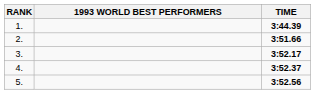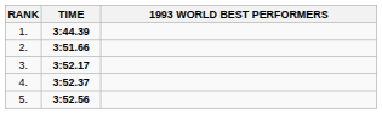columns swapped: 1993 WORLD BEST PERFORMERS <-> TIME
